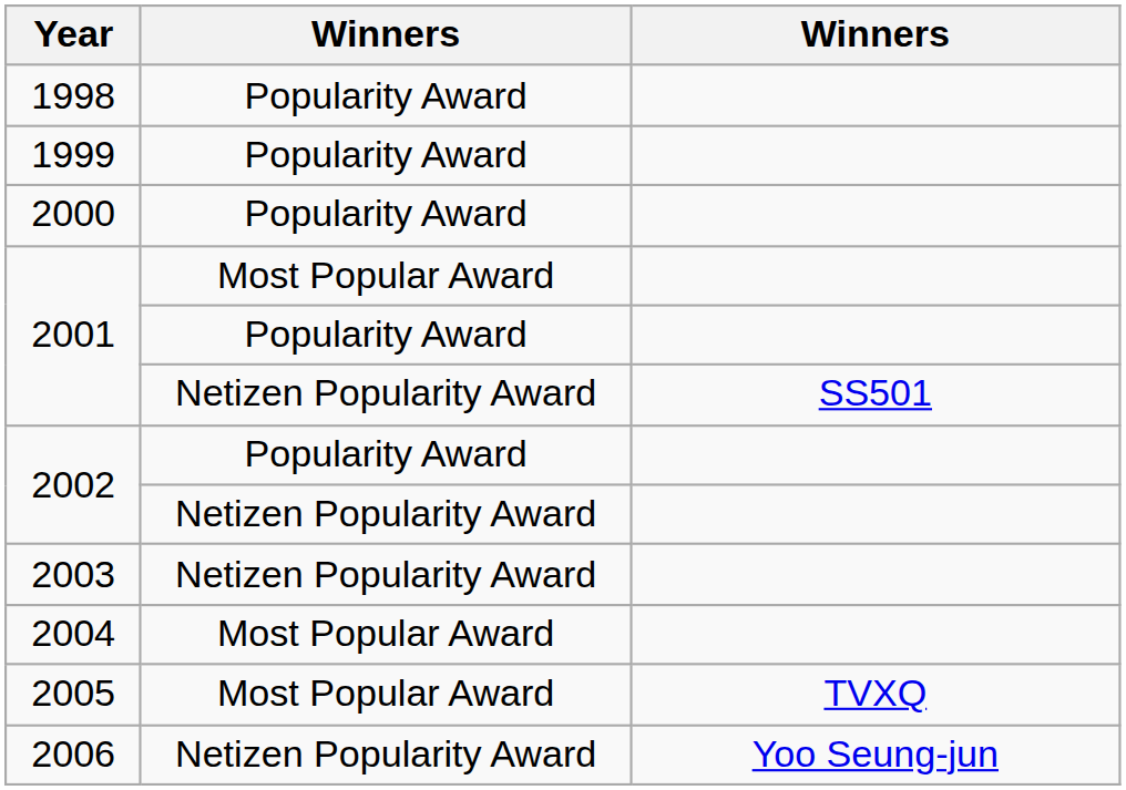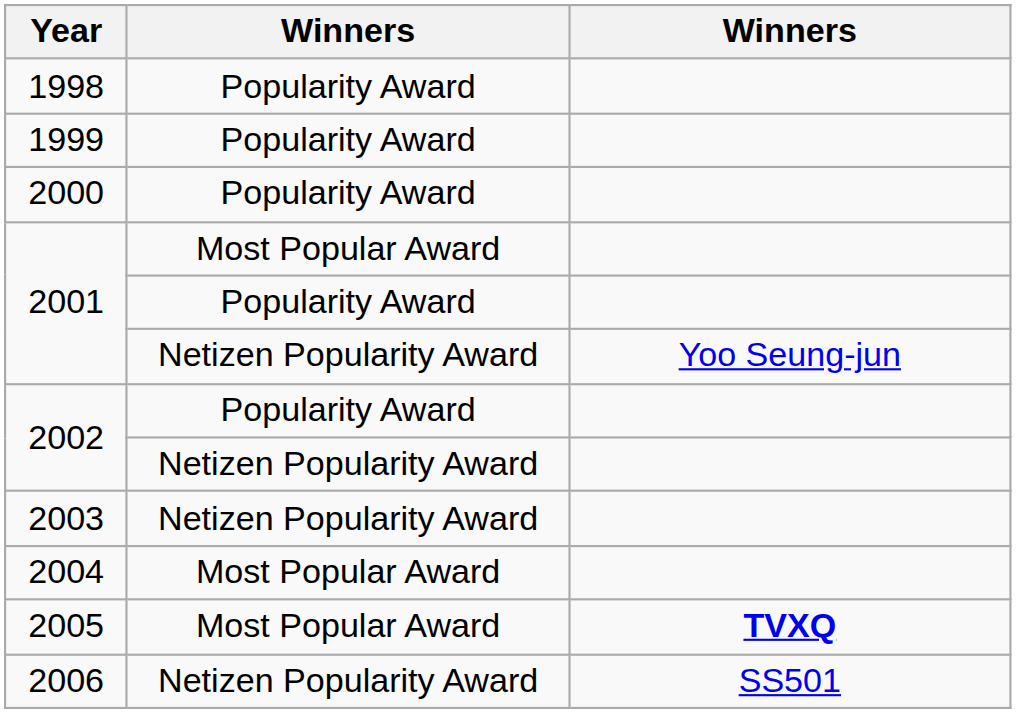2001 / Netizen Popularity Award | column 3: SS501 -> Yoo Seung-jun
2005 | column 3: normal -> bold
2006 | column 3: Yoo Seung-jun -> SS501
